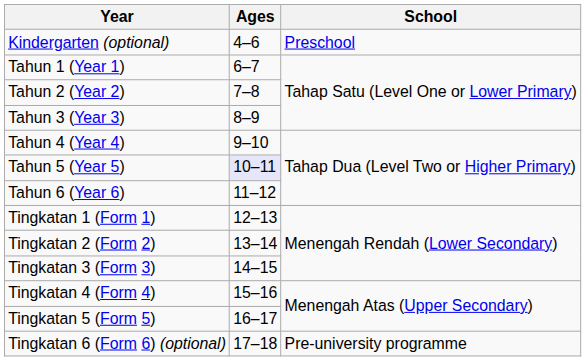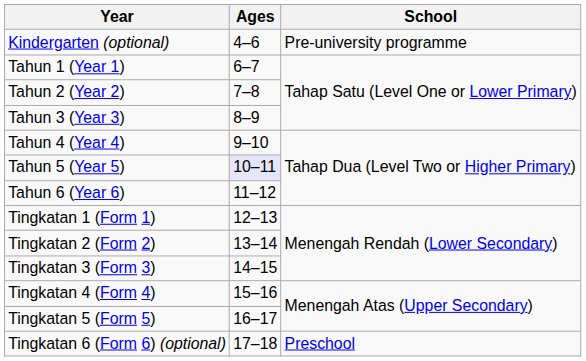Kindergarten (optional) | School: Preschool -> Pre-university programme
Tingkatan 6 (Form 6) (optional) | School: Pre-university programme -> Preschool
